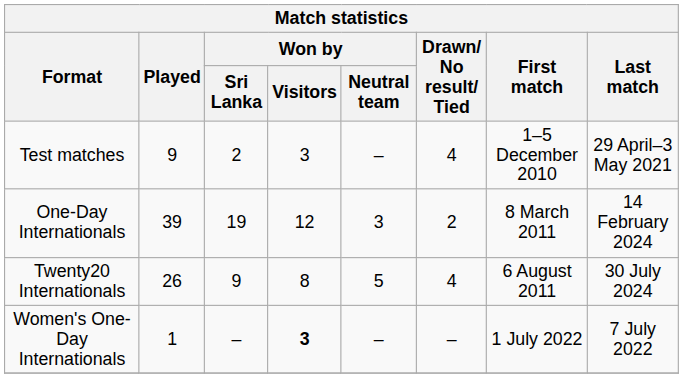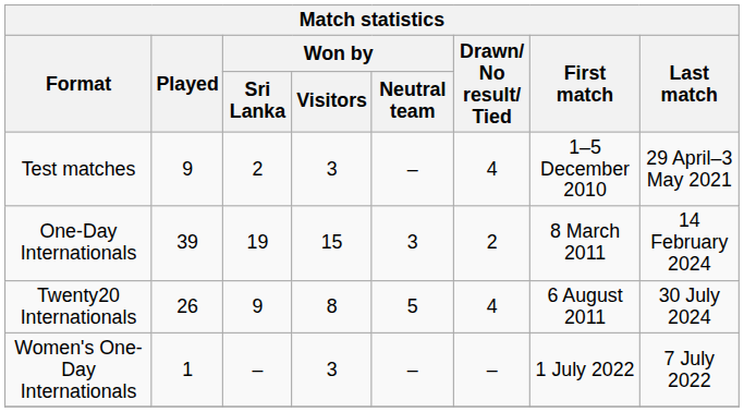One-Day Internationals | Won by / Visitors: 12 -> 15
Women's One-Day Internationals | Won by / Visitors: bold -> normal
